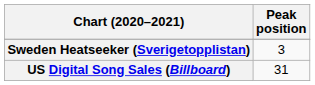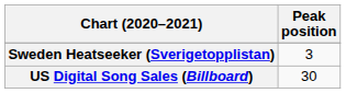US Digital Song Sales (Billboard) | Peak position: 31 -> 30
